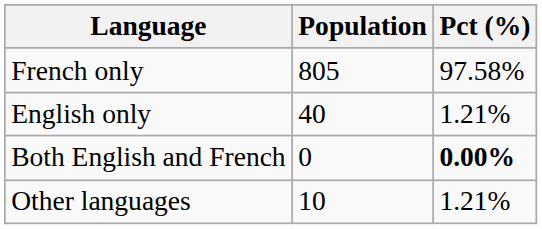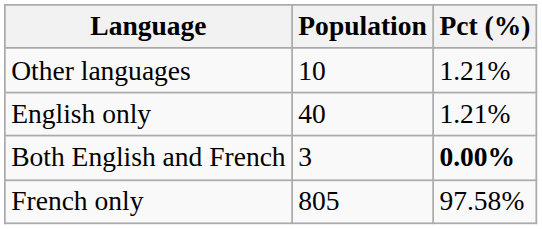rows swapped: French only <-> Other languages
Both English and French | Population: 0 -> 3
